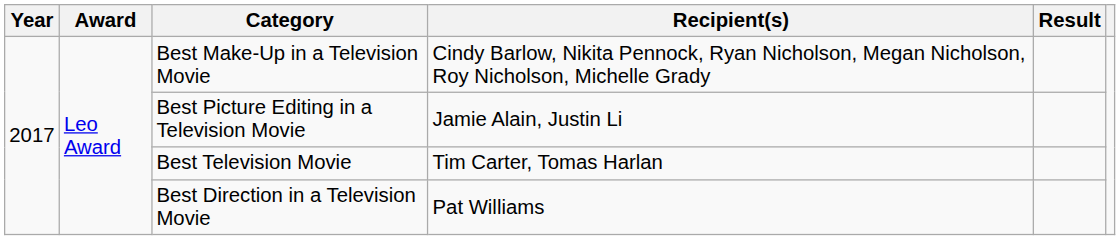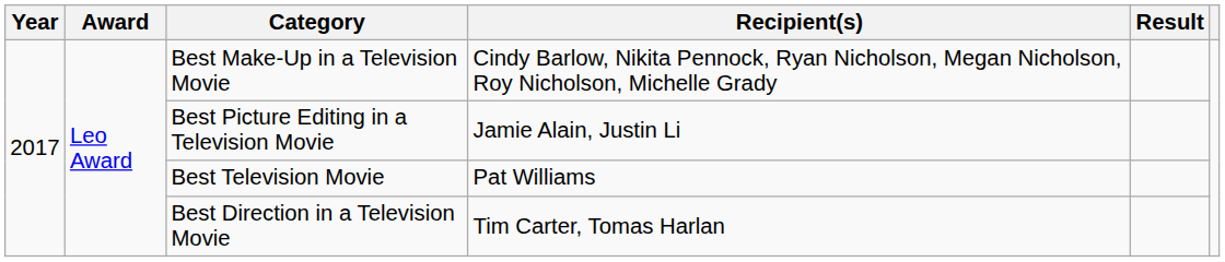Best Television Movie | Recipient(s): Tim Carter, Tomas Harlan -> Pat Williams
Best Direction in a Television Movie | Recipient(s): Pat Williams -> Tim Carter, Tomas Harlan
